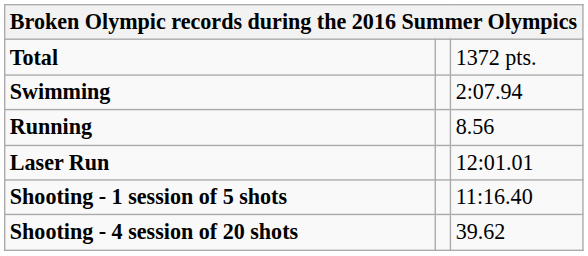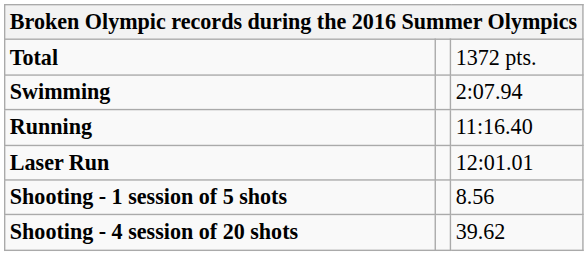Running | column 3: 8.56 -> 11:16.40
Shooting - 1 session of 5 shots | column 3: 11:16.40 -> 8.56
